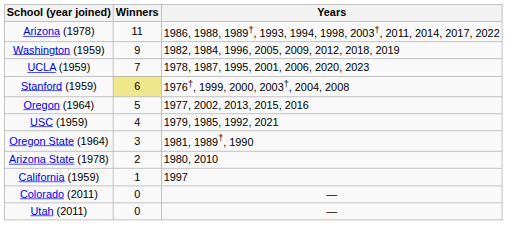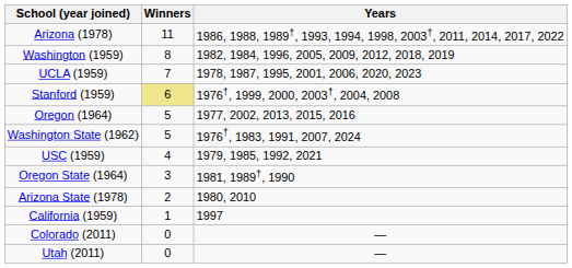Washington (1959) | Winners: 9 -> 8
+ row: Washington State (1962) | 5 | 1976†, 1983, 1991, 2007, 2024
